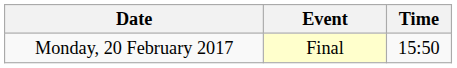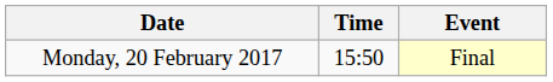columns swapped: Time <-> Event
